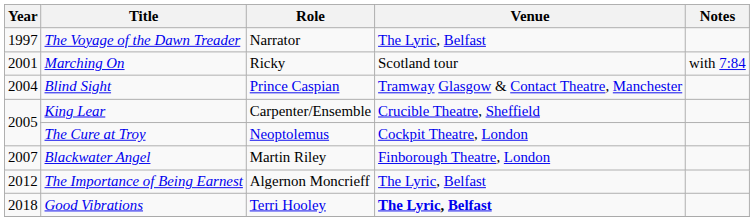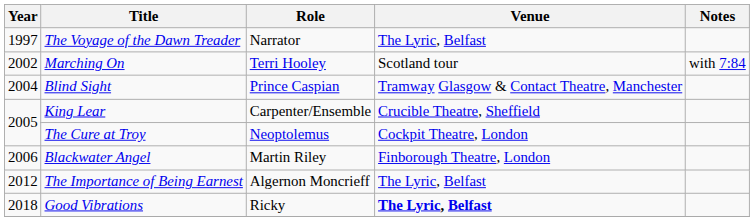Marching On | Year: 2001 -> 2002
Marching On | Role: Ricky -> Terri Hooley
Blackwater Angel | Year: 2007 -> 2006
Good Vibrations | Role: Terri Hooley -> Ricky
